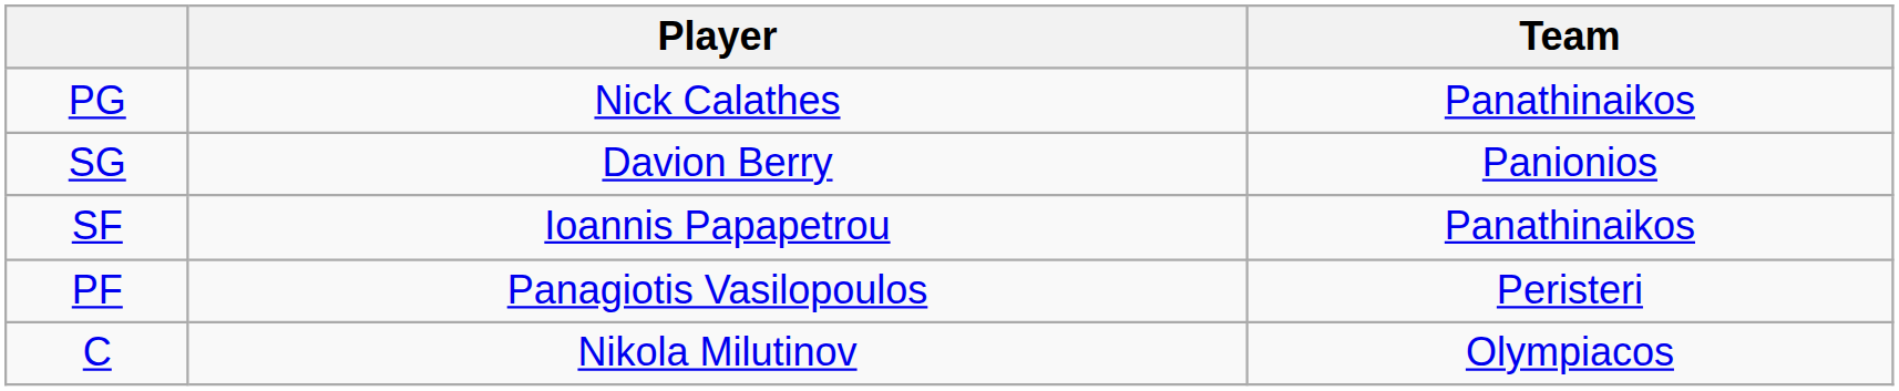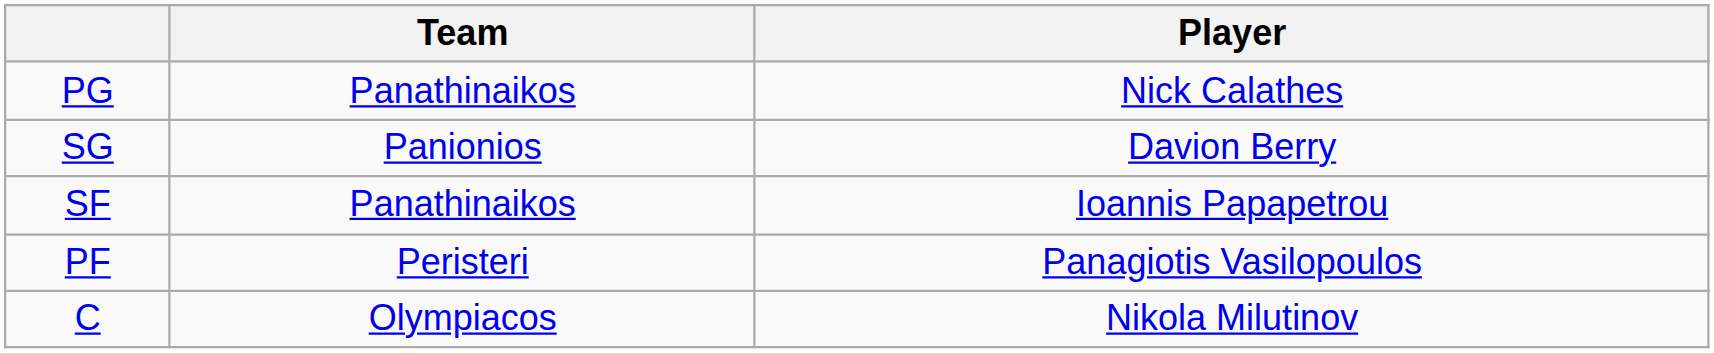columns swapped: Player <-> Team
